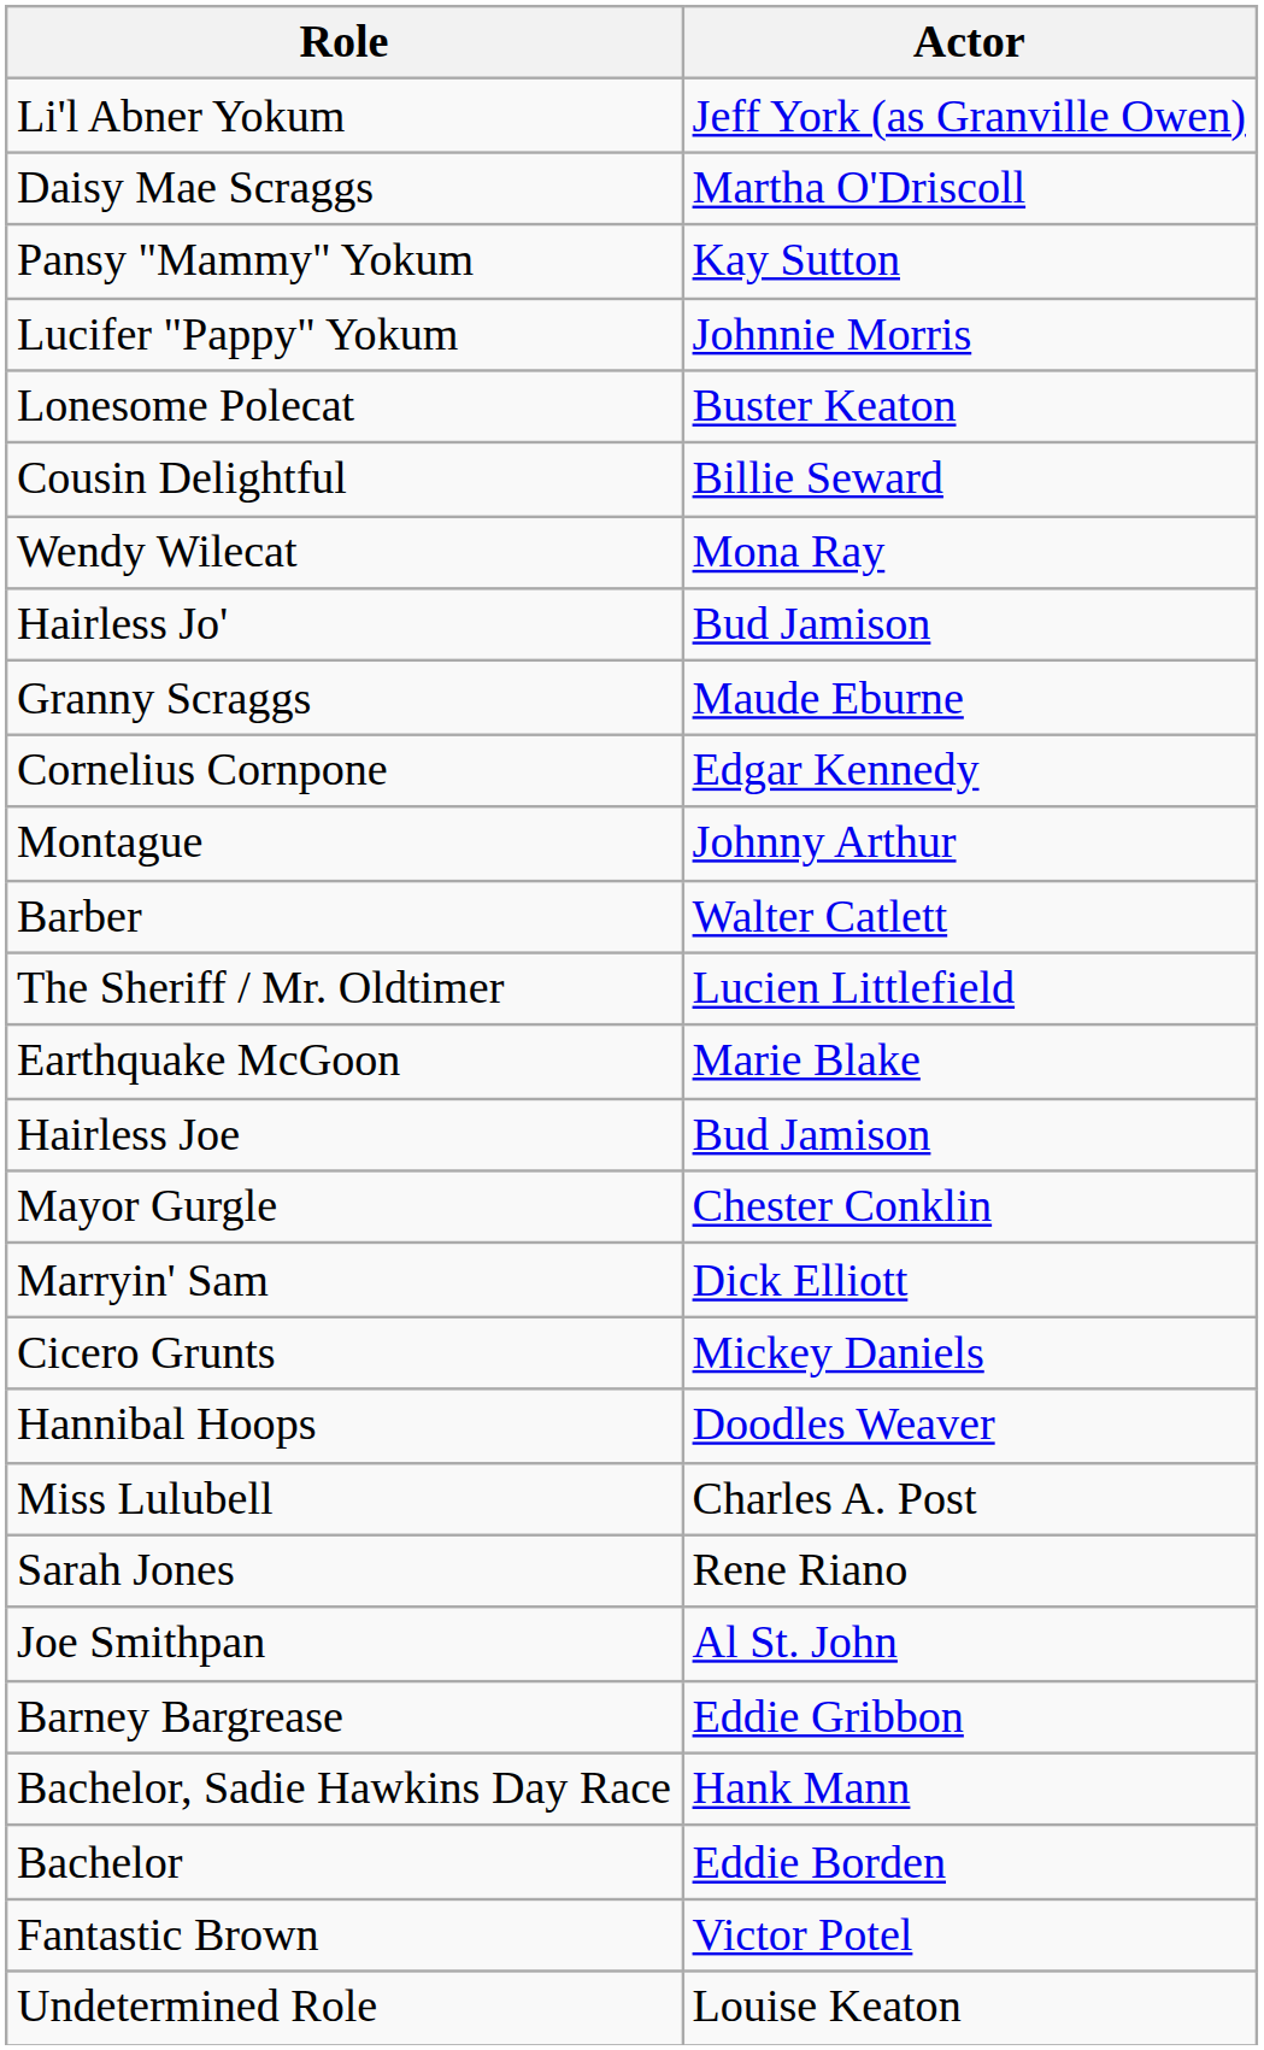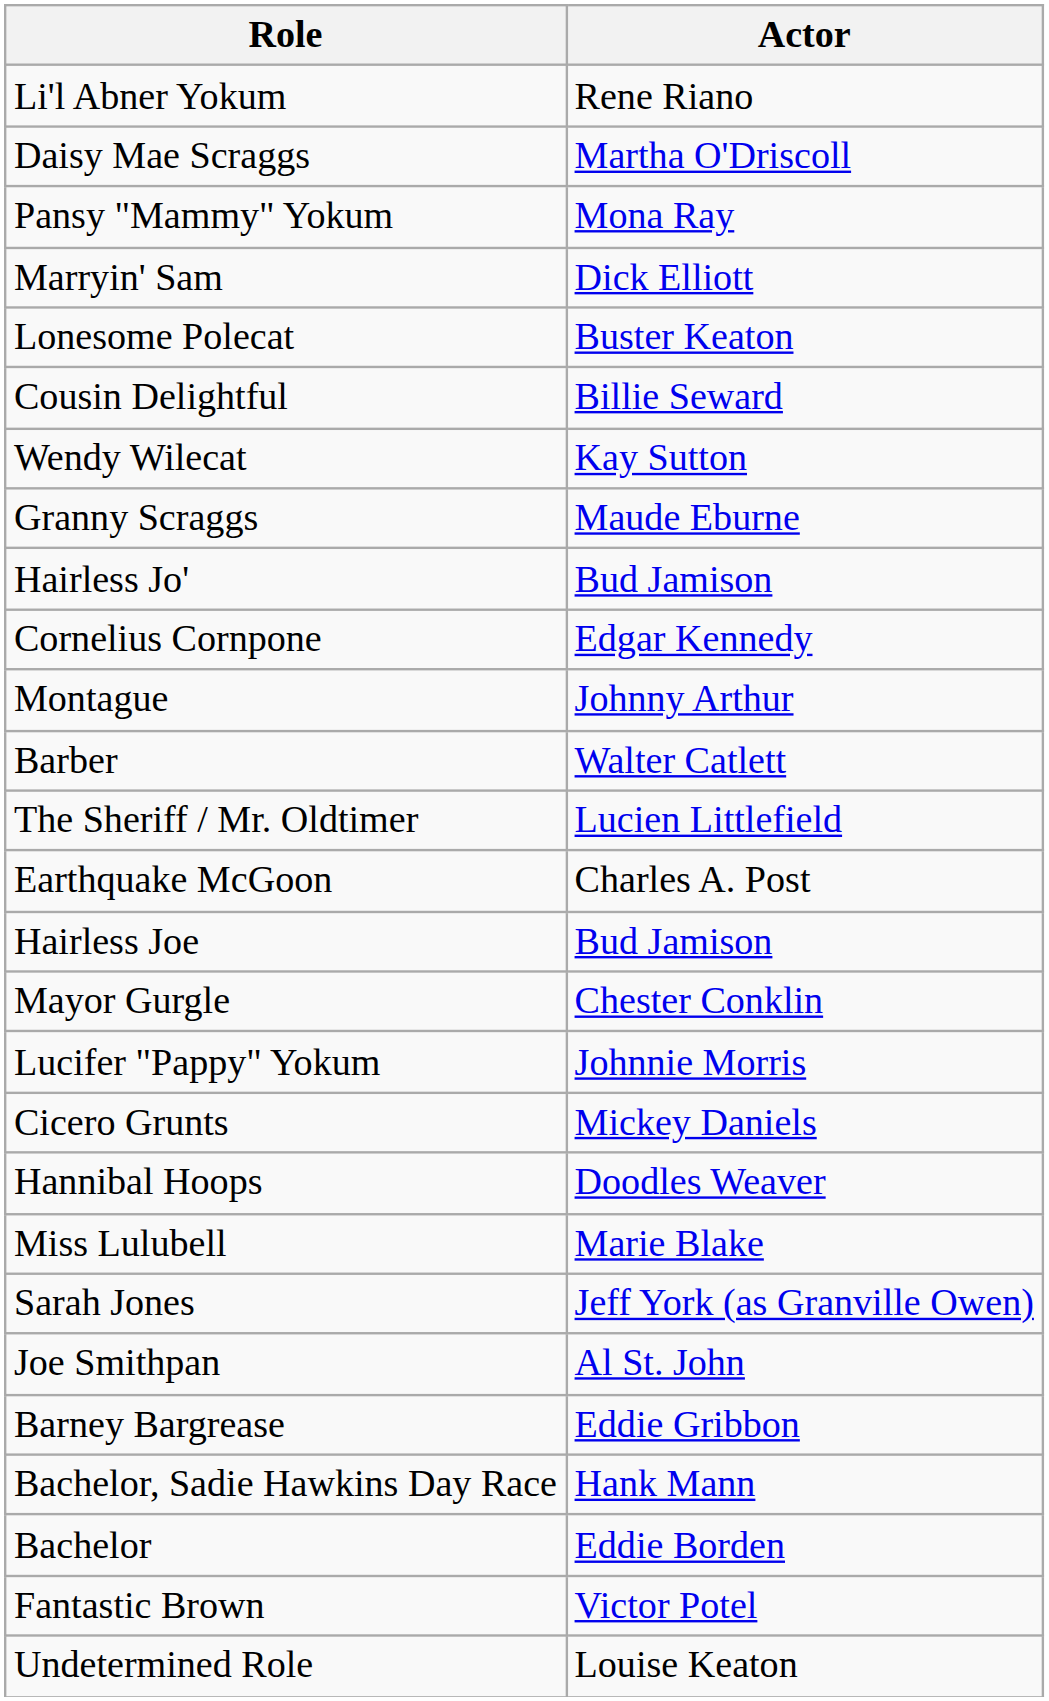Li'l Abner Yokum | Actor: Jeff York (as Granville Owen) -> Rene Riano
Pansy "Mammy" Yokum | Actor: Kay Sutton -> Mona Ray
rows swapped: Lucifer "Pappy" Yokum <-> Marryin' Sam
Wendy Wilecat | Actor: Mona Ray -> Kay Sutton
rows swapped: Granny Scraggs <-> Hairless Jo'
Earthquake McGoon | Actor: Marie Blake -> Charles A. Post
Miss Lulubell | Actor: Charles A. Post -> Marie Blake
Sarah Jones | Actor: Rene Riano -> Jeff York (as Granville Owen)
